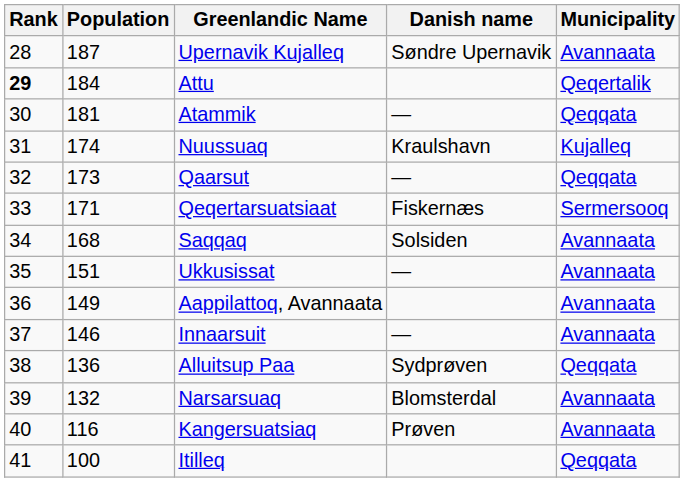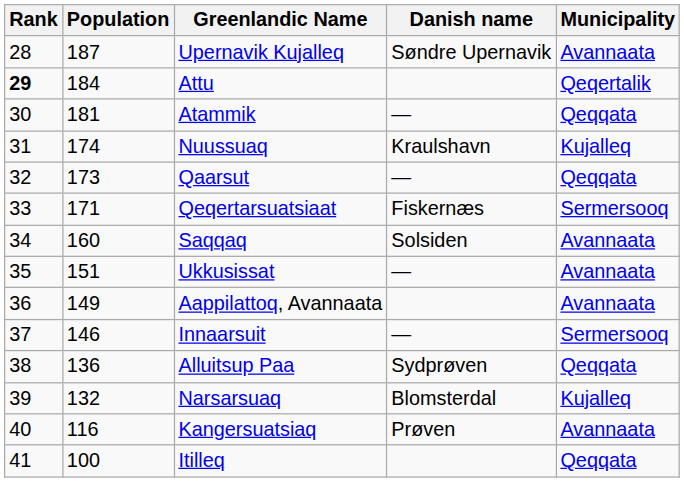Saqqaq | Population: 168 -> 160
Innaarsuit | Municipality: Avannaata -> Sermersooq
Narsarsuaq | Municipality: Avannaata -> Kujalleq
